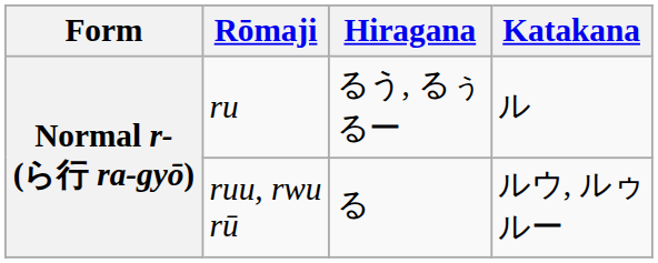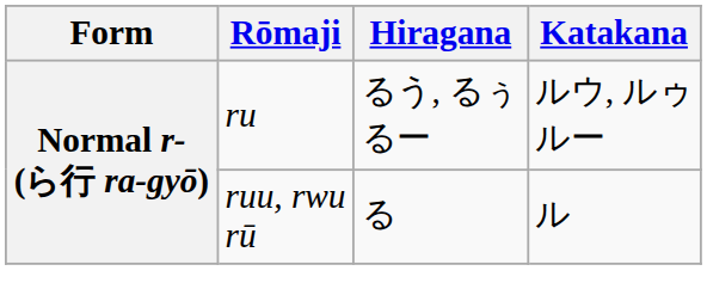ru | Katakana: ル -> ルウ, ルゥ ルー
ruu, rwu rū | Katakana: ルウ, ルゥ ルー -> ル
